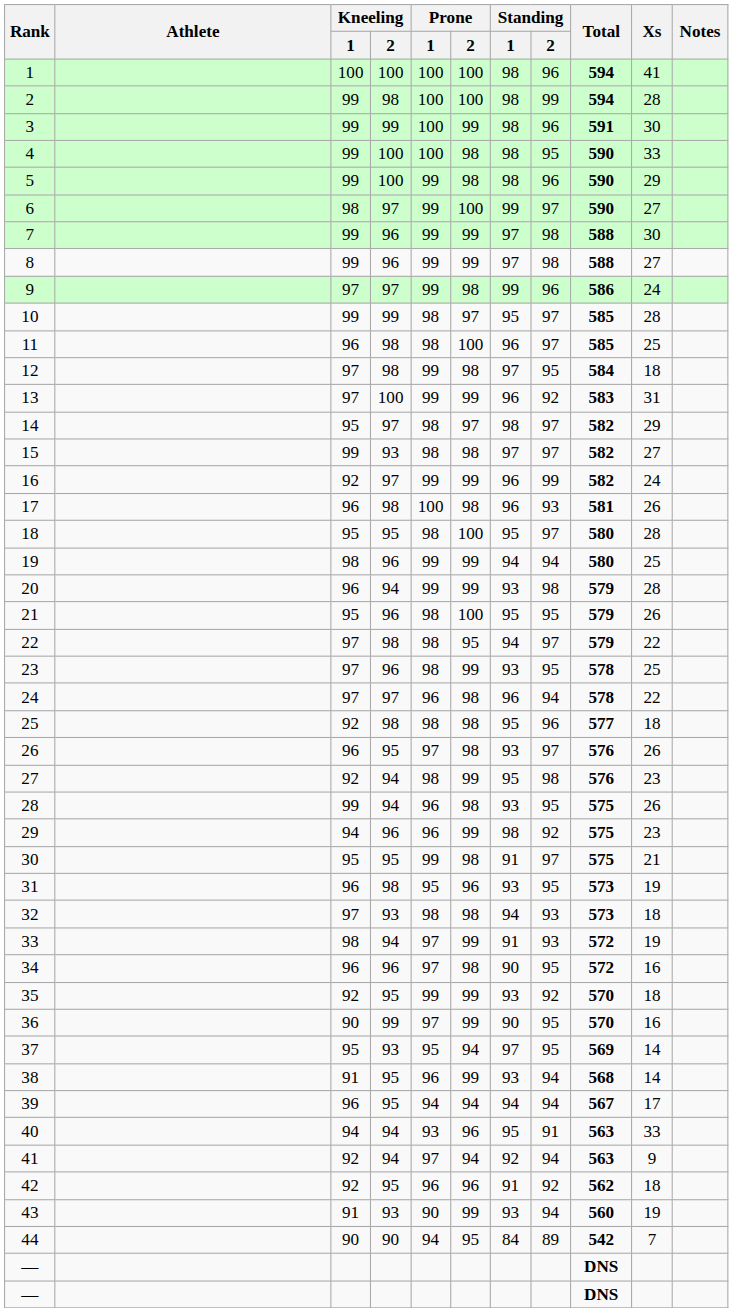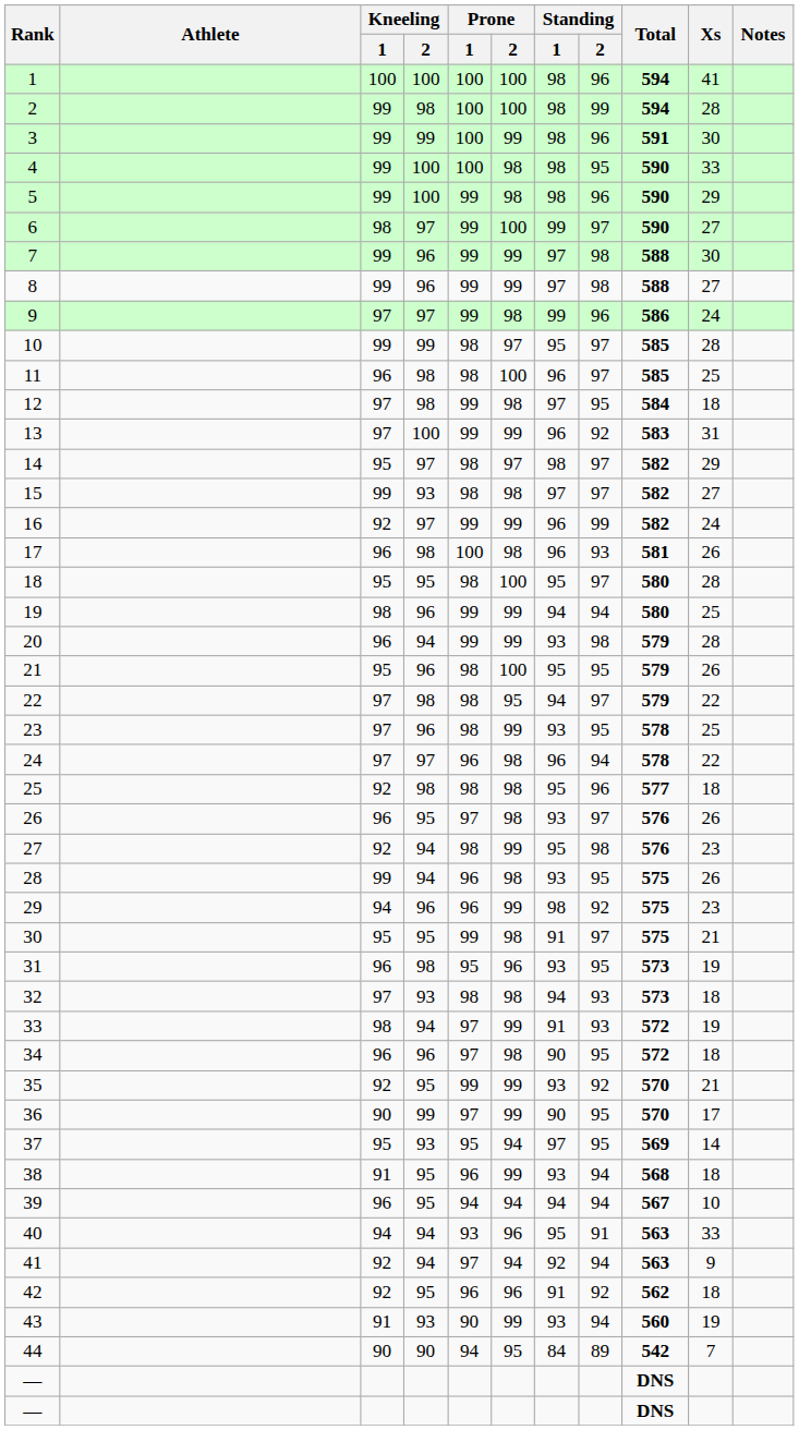34 | Xs: 16 -> 18
35 | Xs: 18 -> 21
36 | Xs: 16 -> 17
38 | Xs: 14 -> 18
39 | Xs: 17 -> 10
